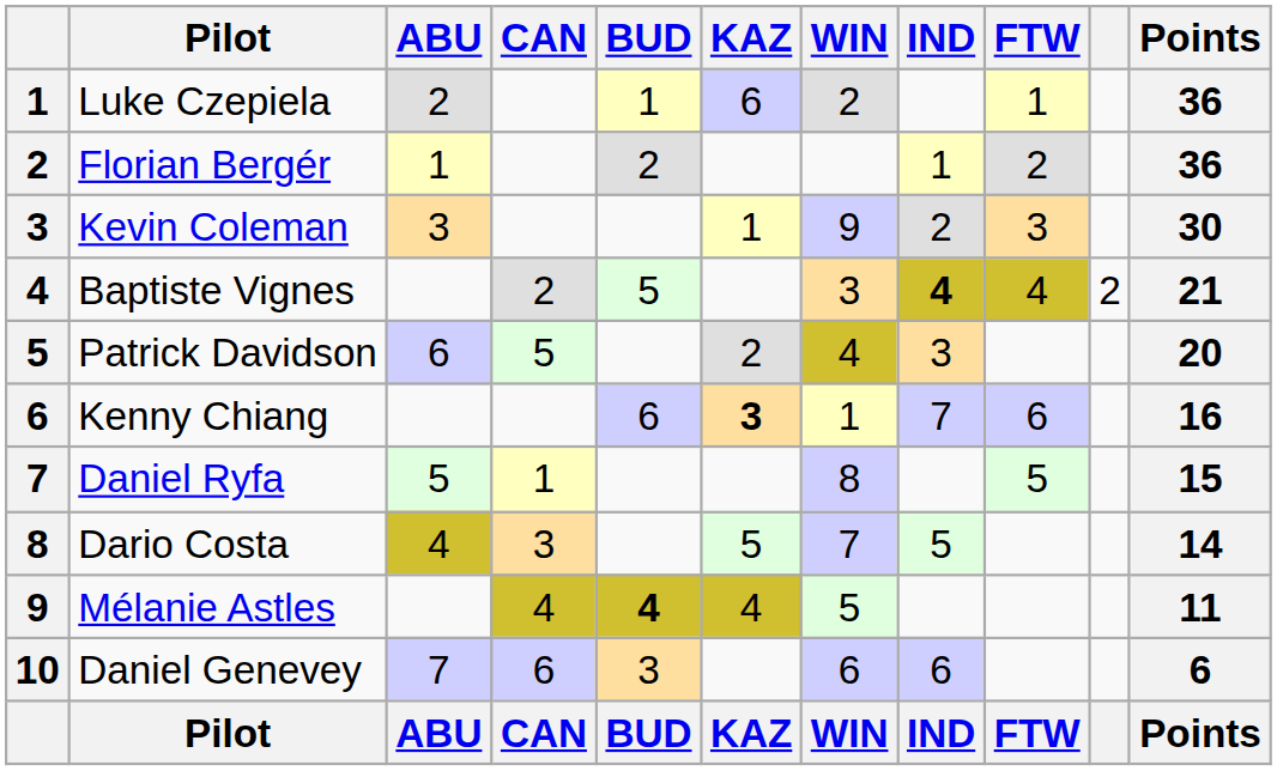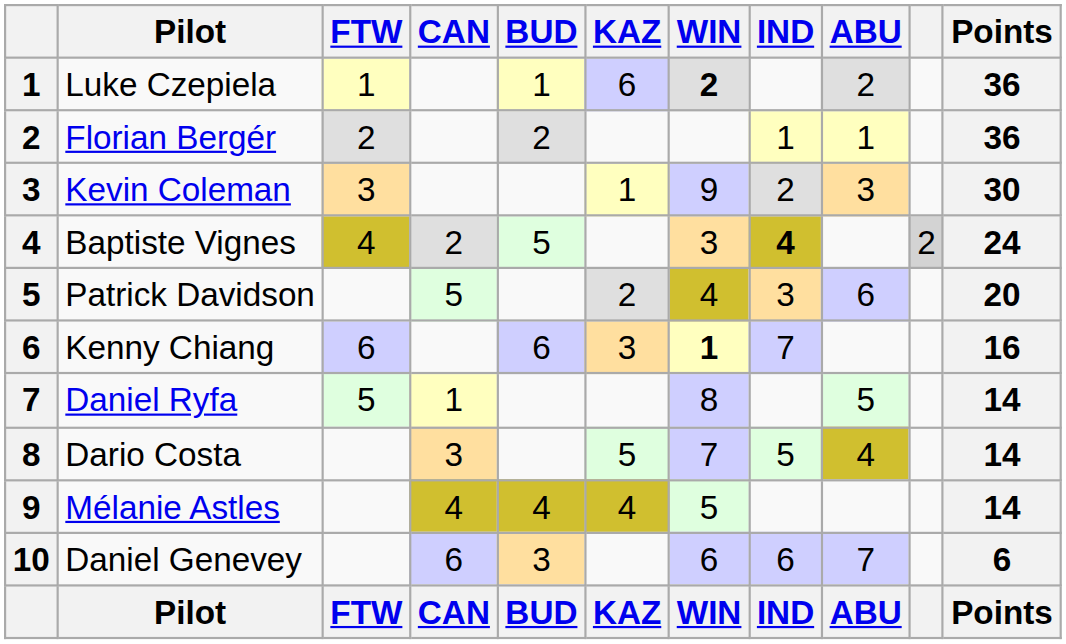columns swapped: ABU <-> FTW
Luke Czepiela | WIN: normal -> bold
Baptiste Vignes | column 10: no background -> lightgrey background
Baptiste Vignes | Points: 21 -> 24
Kenny Chiang | KAZ: bold -> normal
Kenny Chiang | WIN: normal -> bold
Daniel Ryfa | Points: 15 -> 14
Mélanie Astles | BUD: bold -> normal
Mélanie Astles | Points: 11 -> 14
